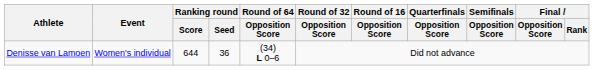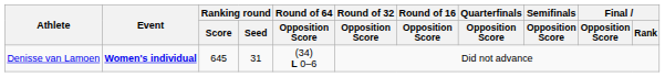Denisse van Lamoen | Event: normal -> bold
Denisse van Lamoen | Ranking round / Score: 644 -> 645
Denisse van Lamoen | Ranking round / Seed: 36 -> 31
